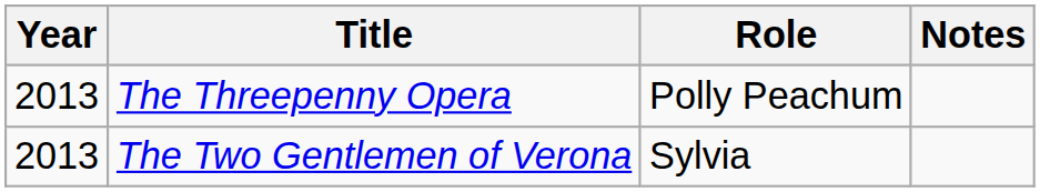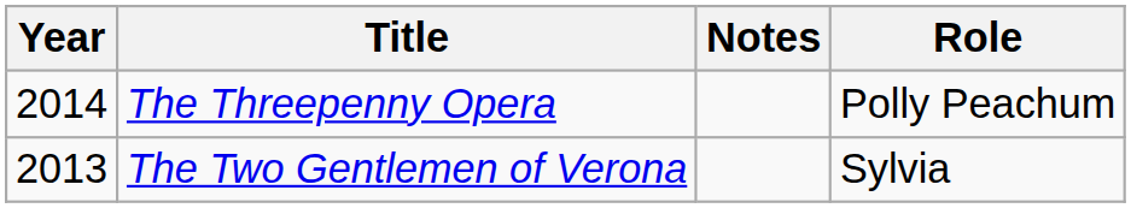columns swapped: Role <-> Notes
The Threepenny Opera | Year: 2013 -> 2014
